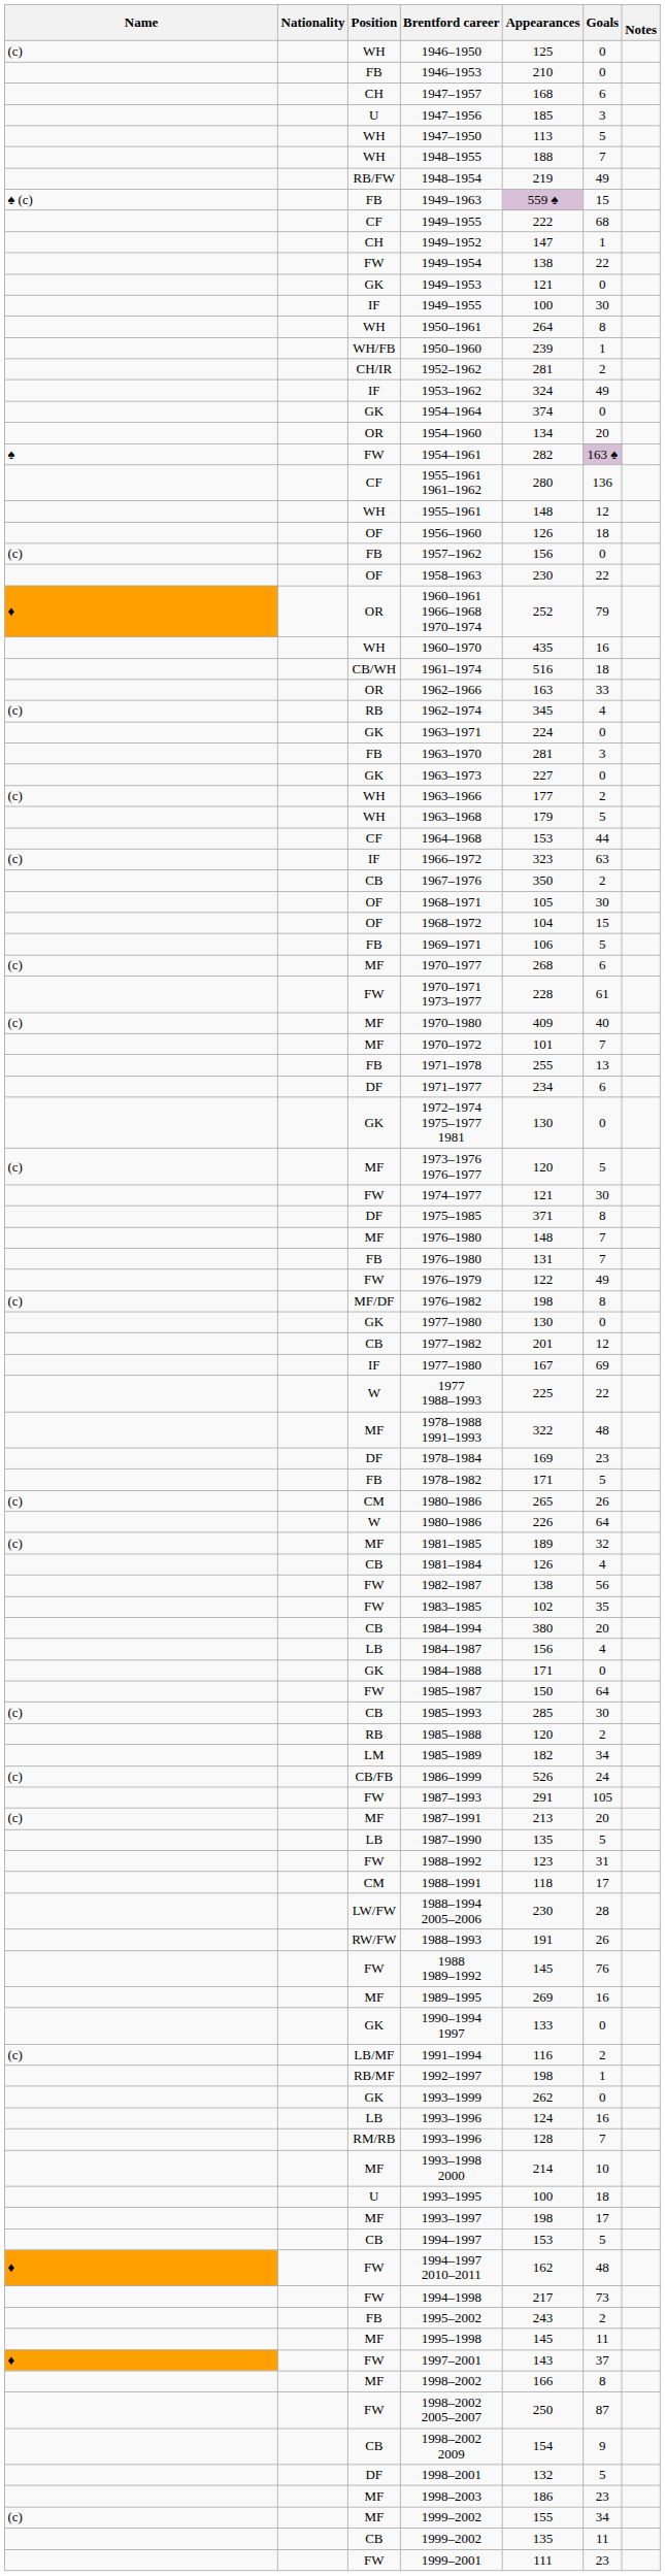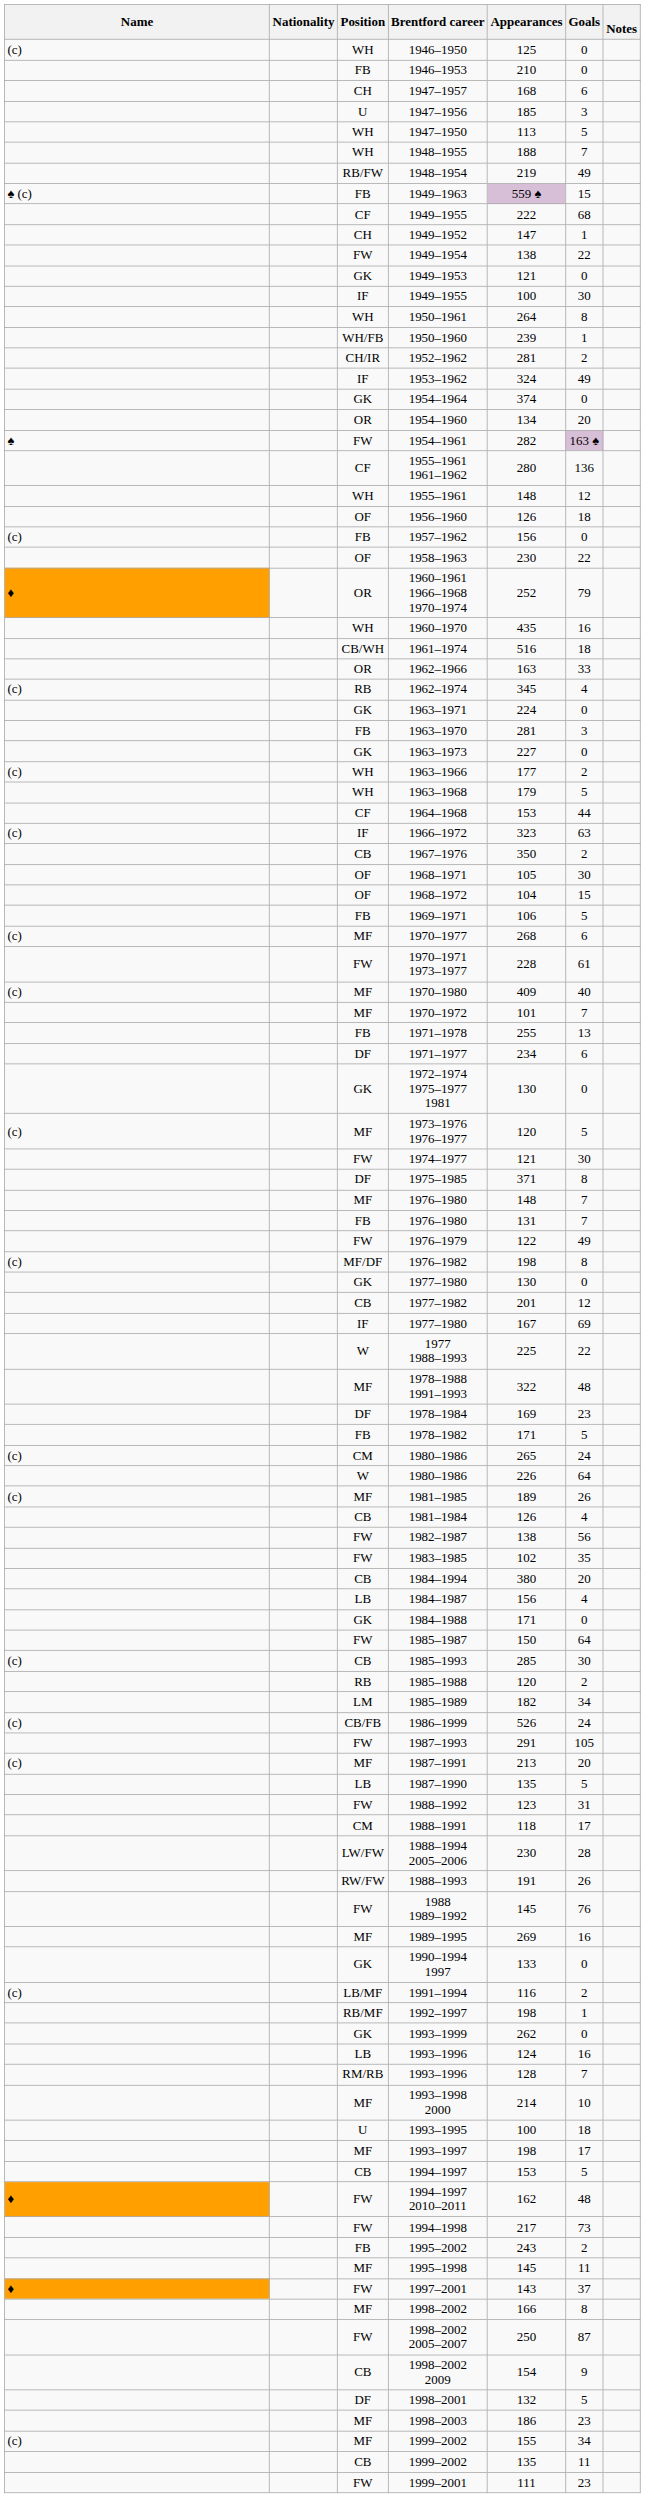CM / 1980–1986 | Goals: 26 -> 24
1981–1985 | Goals: 32 -> 26
